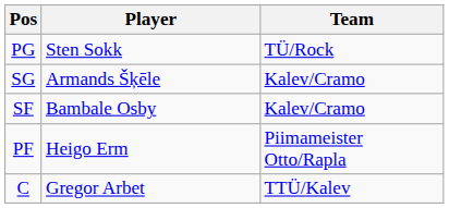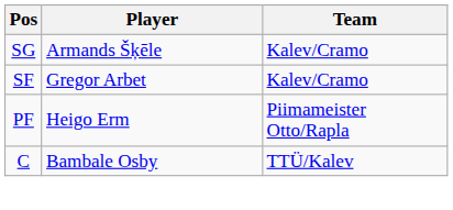- row: PG | Sten Sokk | TÜ/Rock
SF | Player: Bambale Osby -> Gregor Arbet
C | Player: Gregor Arbet -> Bambale Osby
